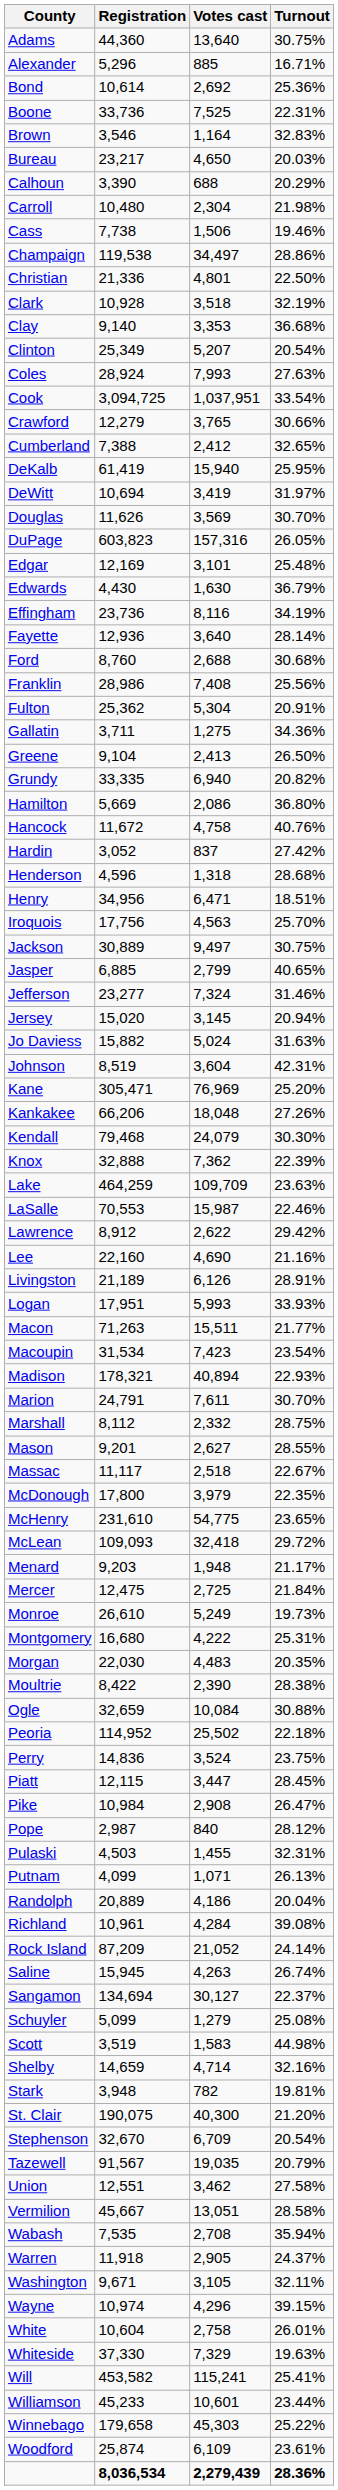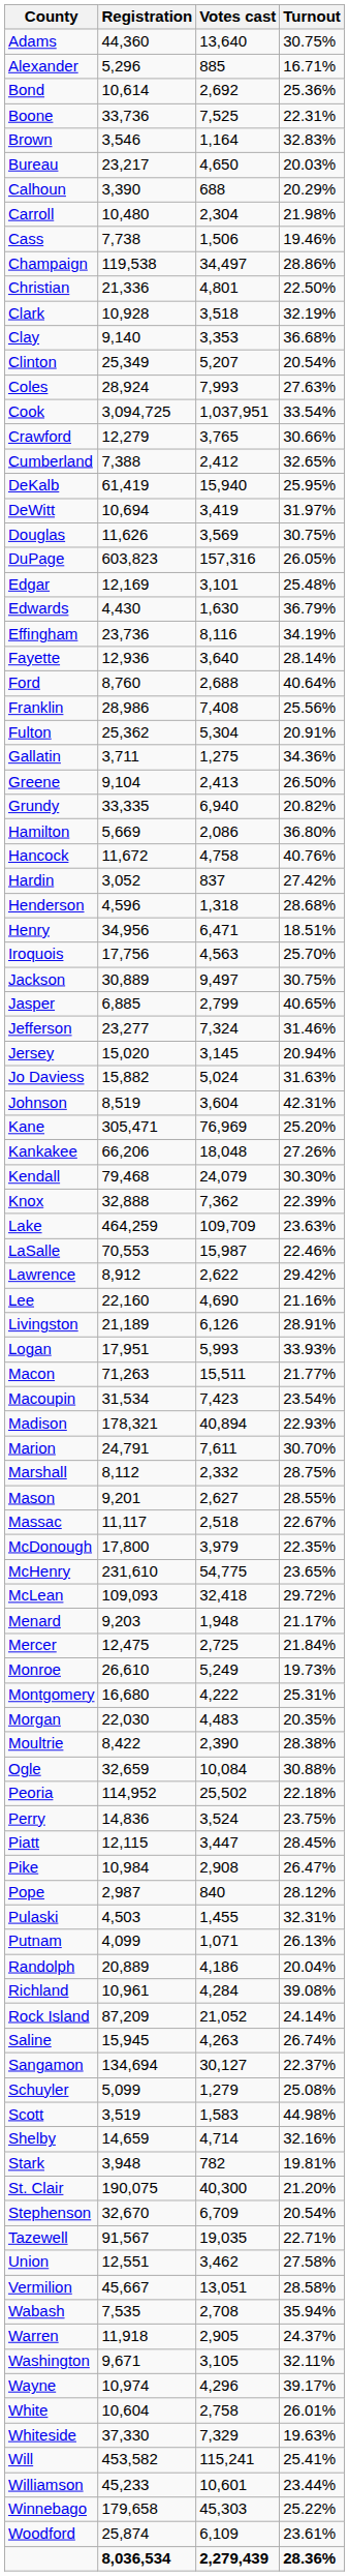Douglas | Turnout: 30.70% -> 30.75%
Ford | Turnout: 30.68% -> 40.64%
Tazewell | Turnout: 20.79% -> 22.71%
Wayne | Turnout: 39.15% -> 39.17%
